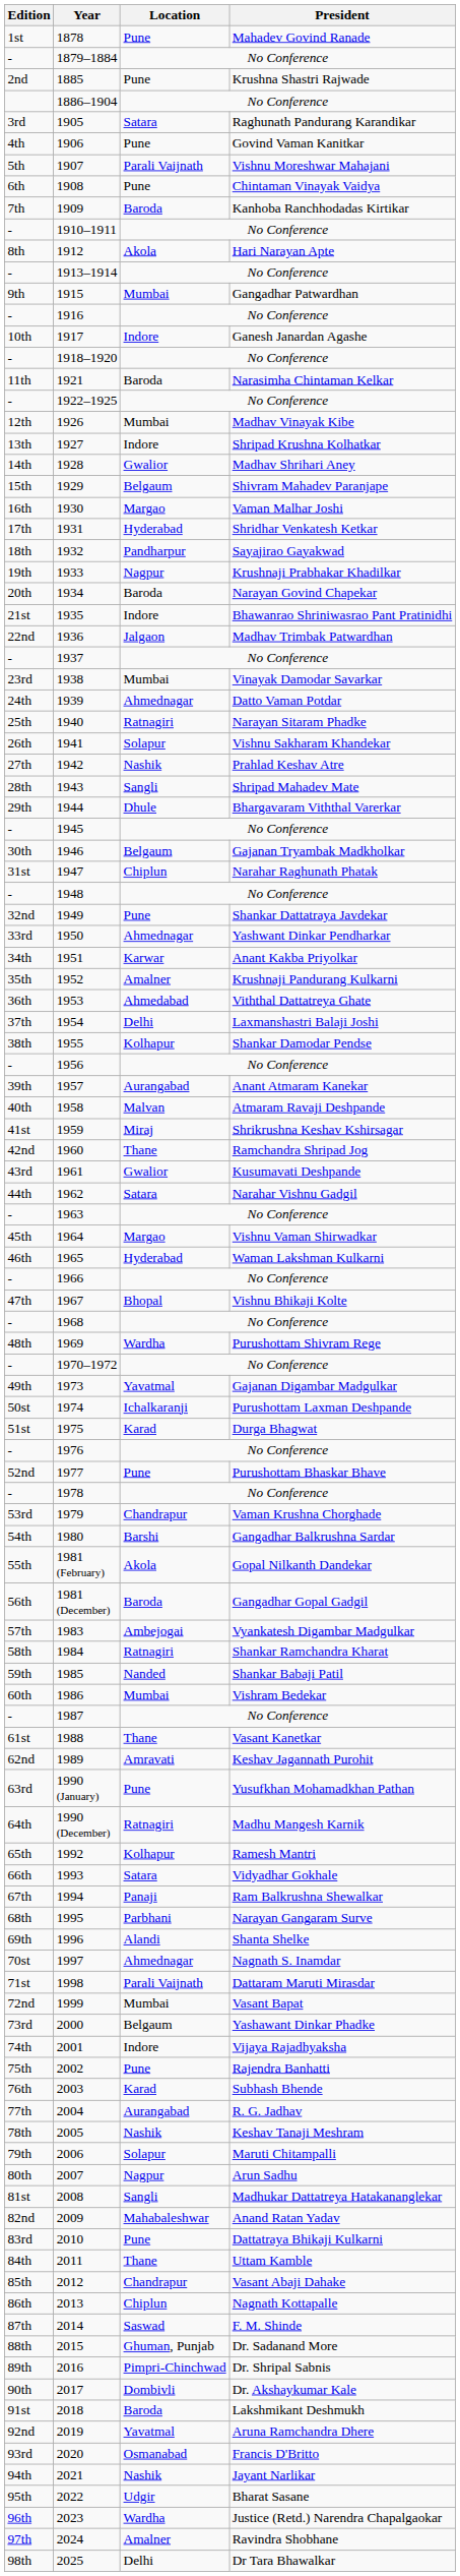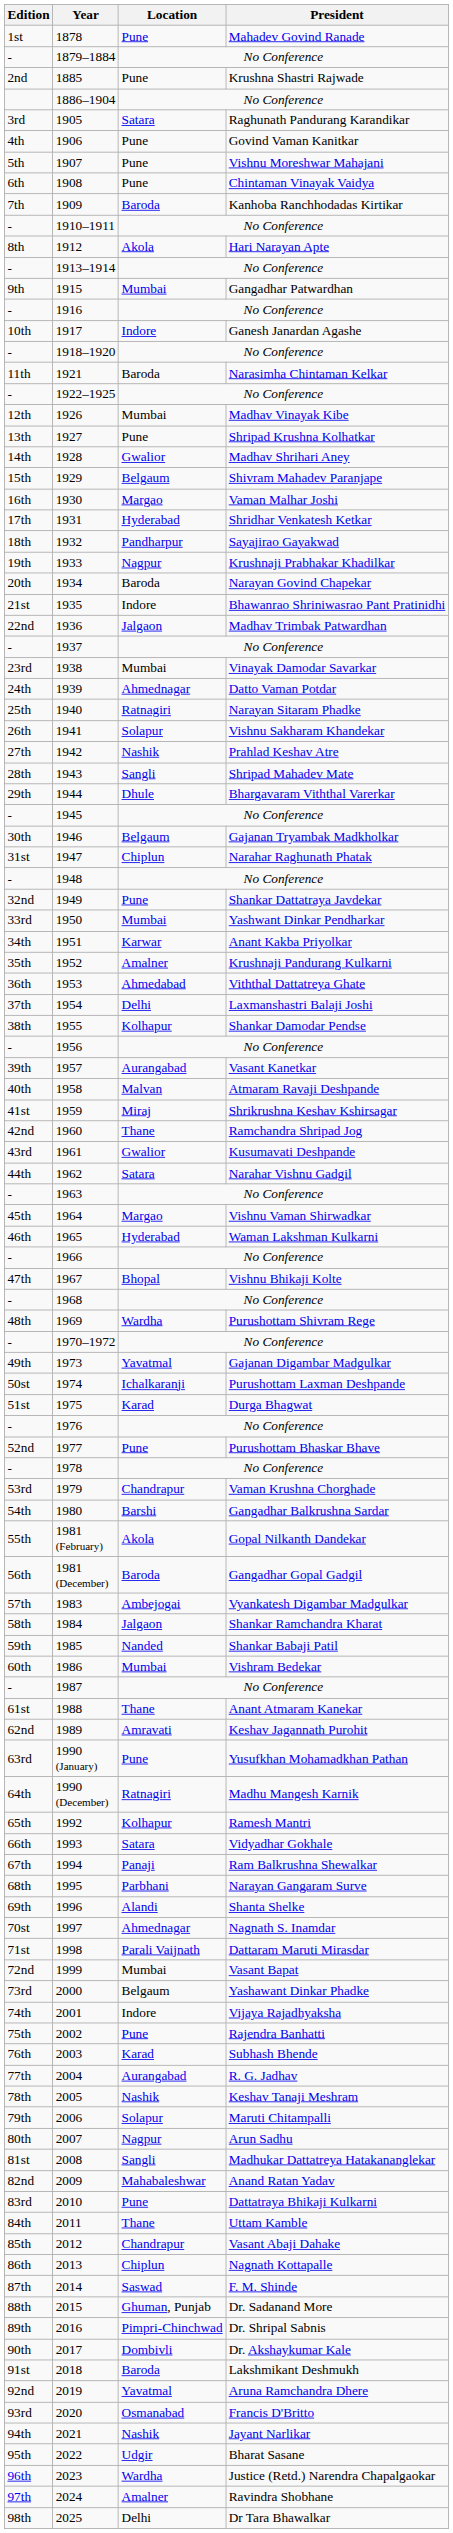1907 | Location: Parali Vaijnath -> Pune
1927 | Location: Indore -> Pune
1950 | Location: Ahmednagar -> Mumbai
1957 | President: Anant Atmaram Kanekar -> Vasant Kanetkar
1984 | Location: Ratnagiri -> Jalgaon
1988 | President: Vasant Kanetkar -> Anant Atmaram Kanekar
